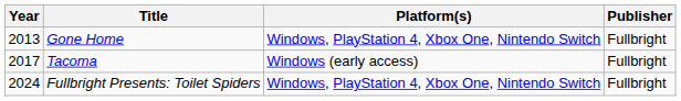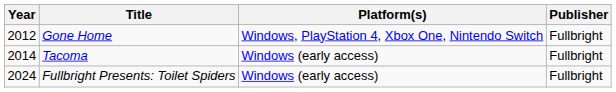Gone Home | Year: 2013 -> 2012
Tacoma | Year: 2017 -> 2014
Fullbright Presents: Toilet Spiders | Platform(s): Windows, PlayStation 4, Xbox One, Nintendo Switch -> Windows (early access)
